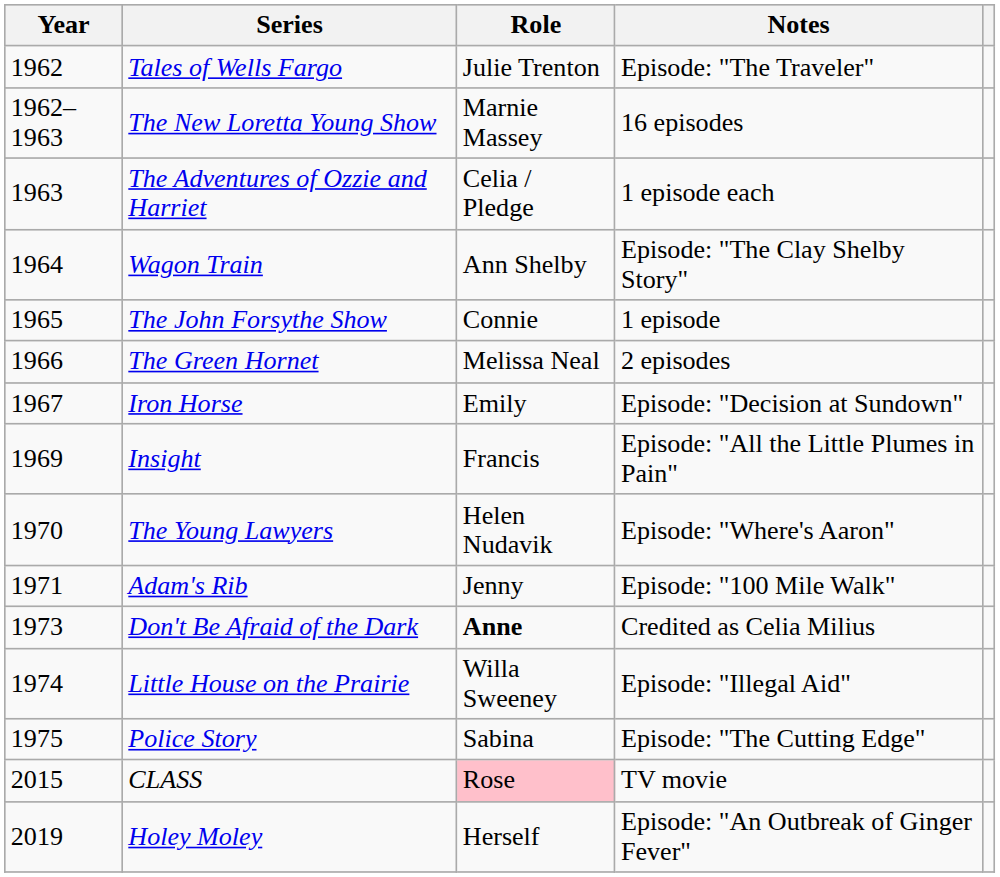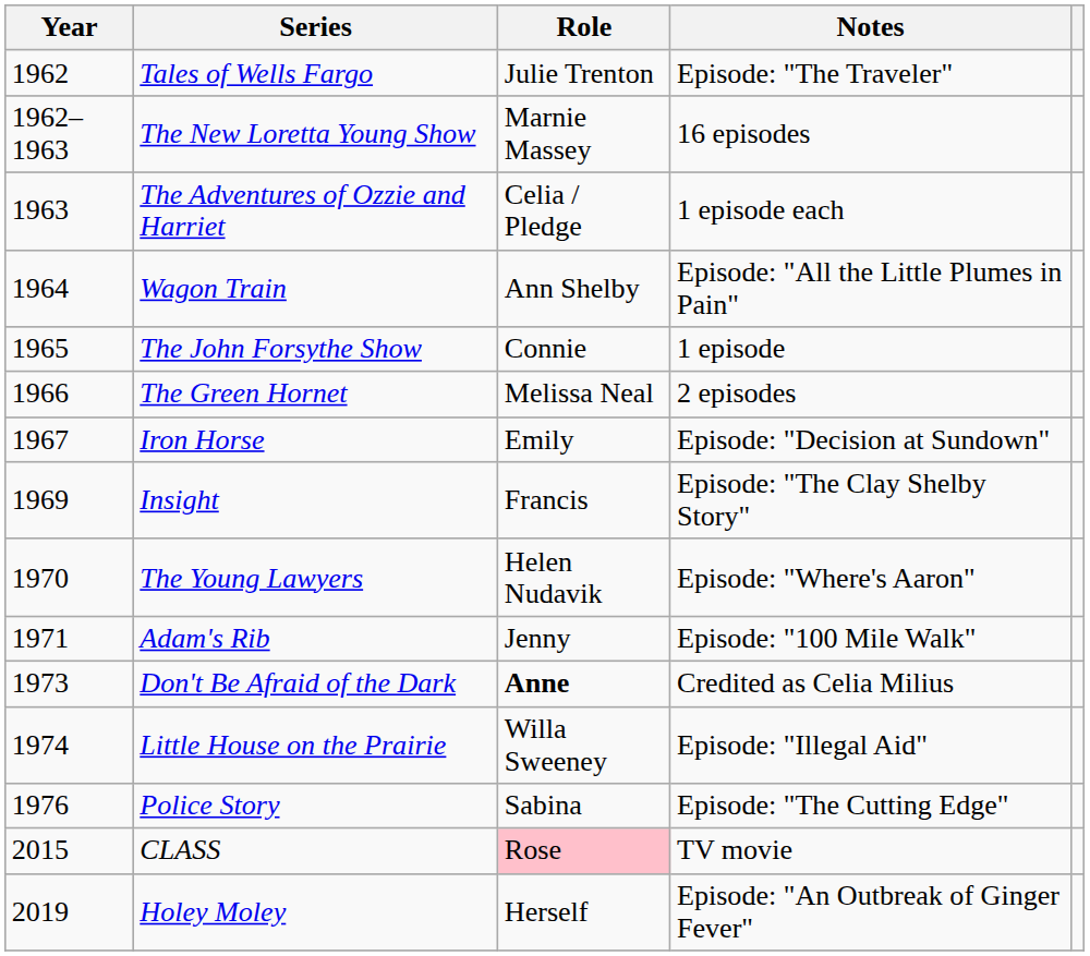Wagon Train | Notes: Episode: "The Clay Shelby Story" -> Episode: "All the Little Plumes in Pain"
Insight | Notes: Episode: "All the Little Plumes in Pain" -> Episode: "The Clay Shelby Story"
Police Story | Year: 1975 -> 1976
